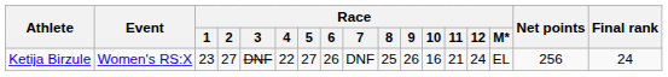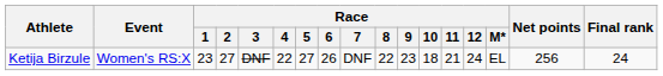Ketija Birzule | Race / 8: 25 -> 22
Ketija Birzule | Race / 9: 26 -> 23
Ketija Birzule | Race / 10: 16 -> 18
